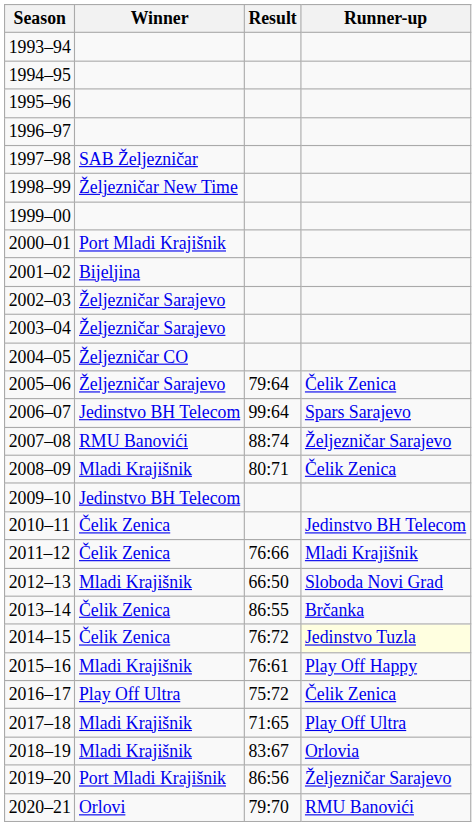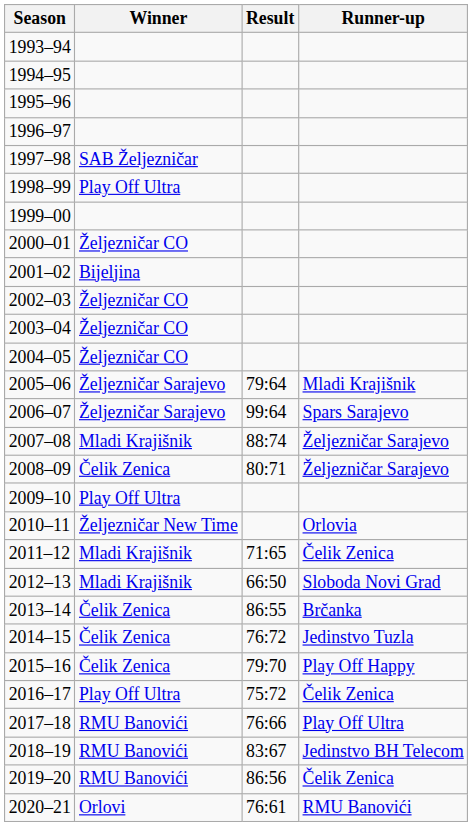1998–99 | Winner: Željezničar New Time -> Play Off Ultra
2000–01 | Winner: Port Mladi Krajišnik -> Željezničar CO
2002–03 | Winner: Željezničar Sarajevo -> Željezničar CO
2003–04 | Winner: Željezničar Sarajevo -> Željezničar CO
2005–06 | Runner-up: Čelik Zenica -> Mladi Krajišnik
2006–07 | Winner: Jedinstvo BH Telecom -> Željezničar Sarajevo
2007–08 | Winner: RMU Banovići -> Mladi Krajišnik
2008–09 | Winner: Mladi Krajišnik -> Čelik Zenica
2008–09 | Runner-up: Čelik Zenica -> Željezničar Sarajevo
2009–10 | Winner: Jedinstvo BH Telecom -> Play Off Ultra
2010–11 | Winner: Čelik Zenica -> Željezničar New Time
2010–11 | Runner-up: Jedinstvo BH Telecom -> Orlovia
2011–12 | Winner: Čelik Zenica -> Mladi Krajišnik
2011–12 | Result: 76:66 -> 71:65
2011–12 | Runner-up: Mladi Krajišnik -> Čelik Zenica
2014–15 | Runner-up: lightyellow background -> no background
2015–16 | Winner: Mladi Krajišnik -> Čelik Zenica
2015–16 | Result: 76:61 -> 79:70
2017–18 | Winner: Mladi Krajišnik -> RMU Banovići
2017–18 | Result: 71:65 -> 76:66
2018–19 | Winner: Mladi Krajišnik -> RMU Banovići
2018–19 | Runner-up: Orlovia -> Jedinstvo BH Telecom
2019–20 | Winner: Port Mladi Krajišnik -> RMU Banovići
2019–20 | Runner-up: Željezničar Sarajevo -> Čelik Zenica
2020–21 | Result: 79:70 -> 76:61
